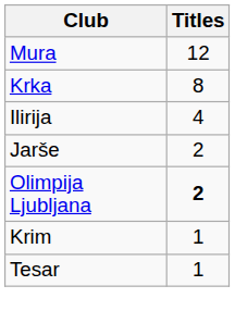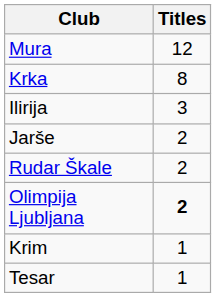Ilirija | Titles: 4 -> 3
+ row: Rudar Škale | 2
